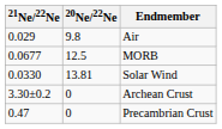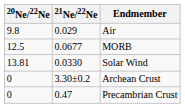columns swapped: 20Ne/22Ne <-> 21Ne/22Ne
